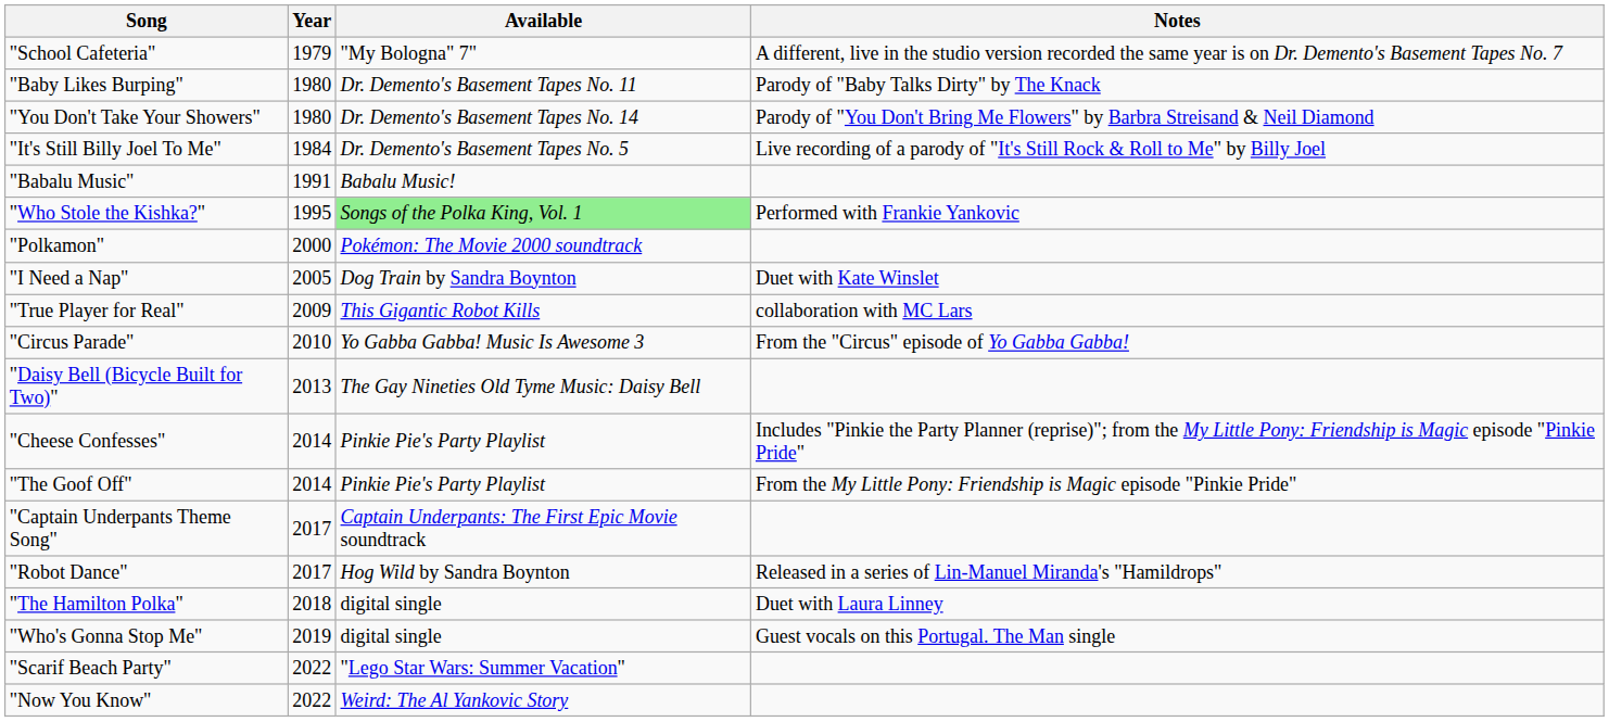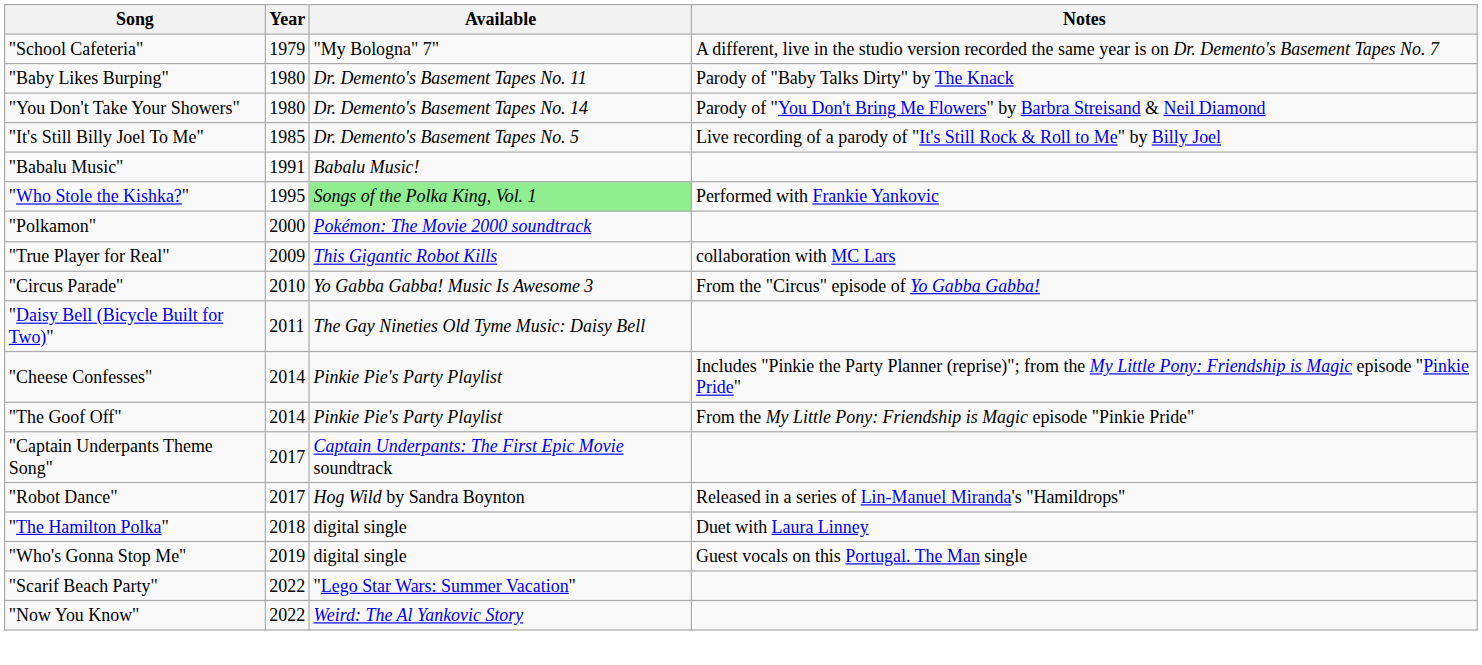"It's Still Billy Joel To Me" | Year: 1984 -> 1985
- row: "I Need a Nap" | 2005 | Dog Train by Sandra Boynton | Duet with Kate Winslet
"Daisy Bell (Bicycle Built for Two)" | Year: 2013 -> 2011
